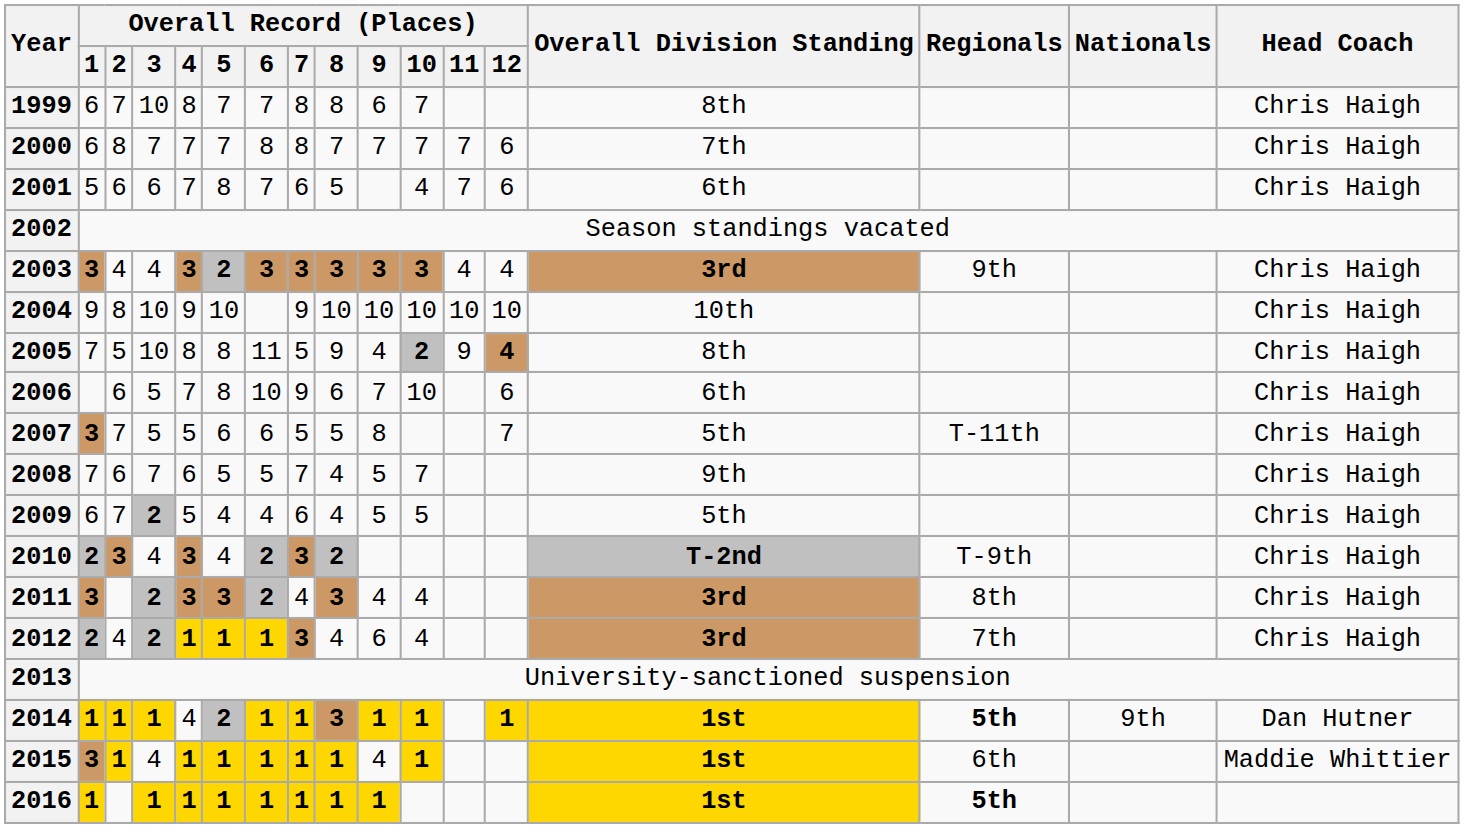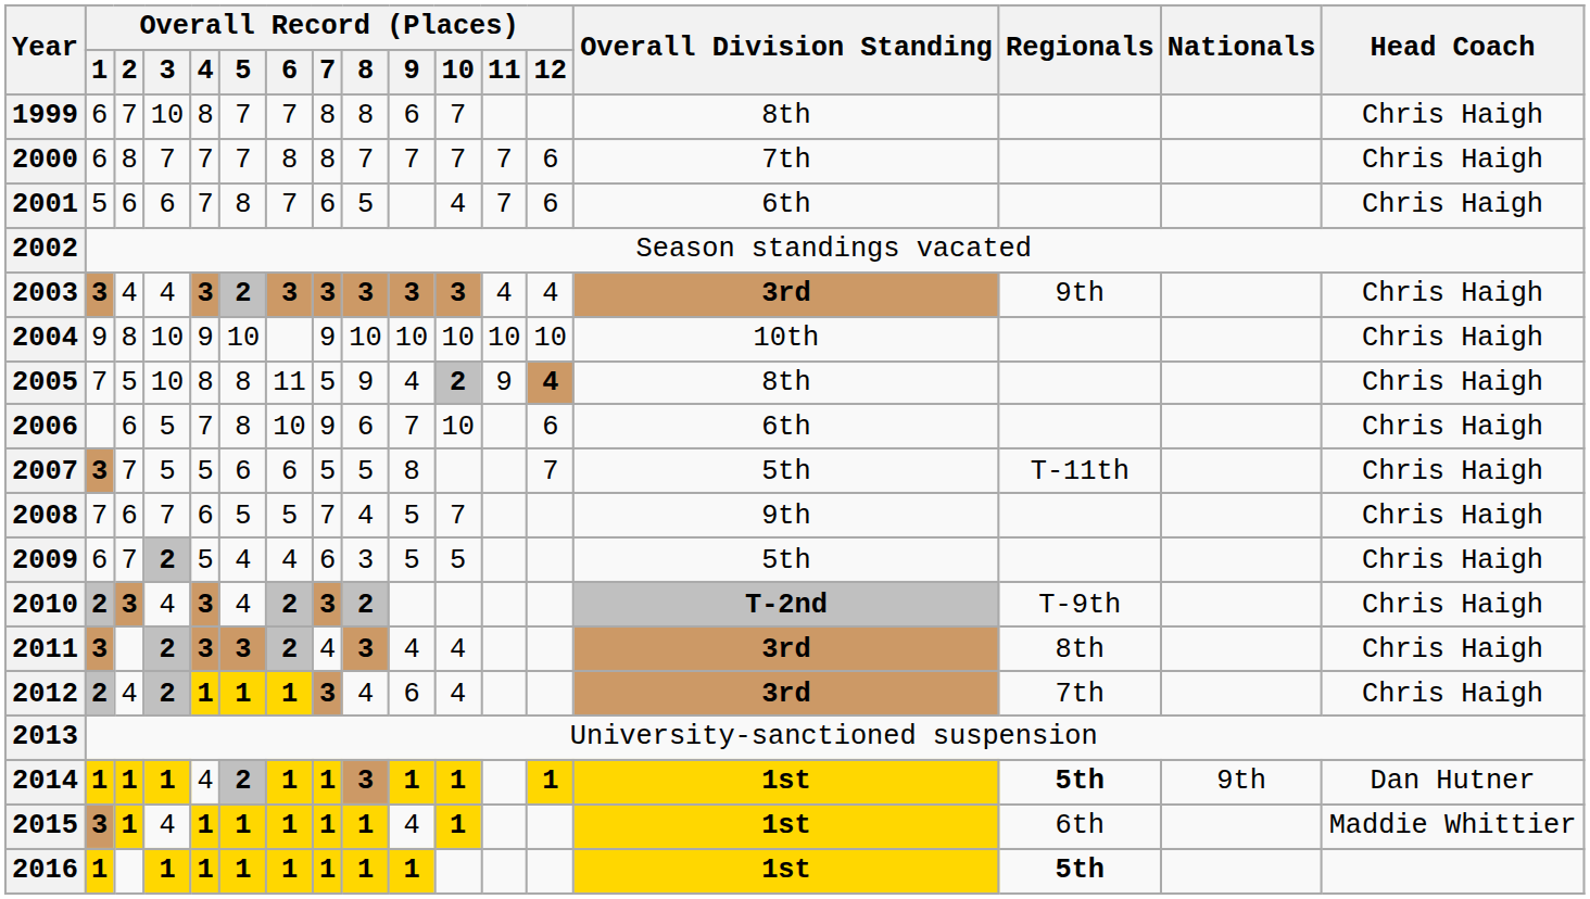2009 | Overall Record (Places) / 8: 4 -> 3
